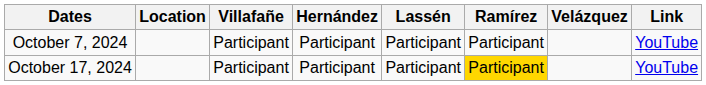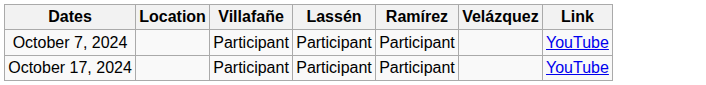- column: Hernández | Participant | Participant
October 17, 2024 | Ramírez: gold background -> no background
